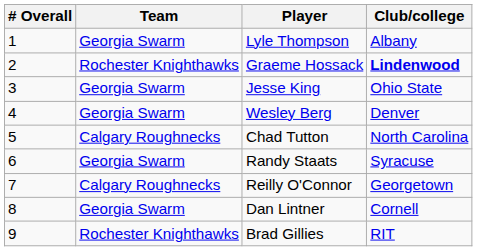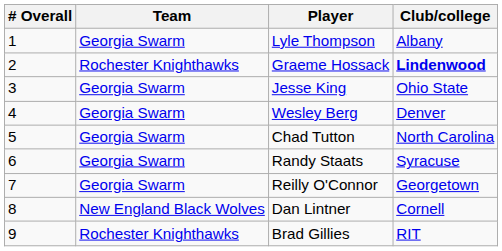Chad Tutton | Team: Calgary Roughnecks -> Georgia Swarm
Reilly O'Connor | Team: Calgary Roughnecks -> Georgia Swarm
Dan Lintner | Team: Georgia Swarm -> New England Black Wolves
